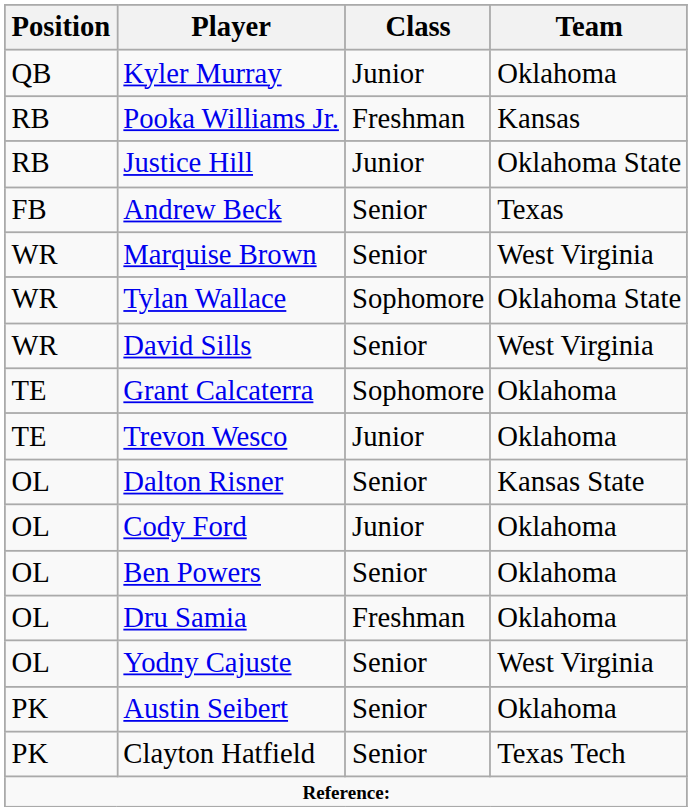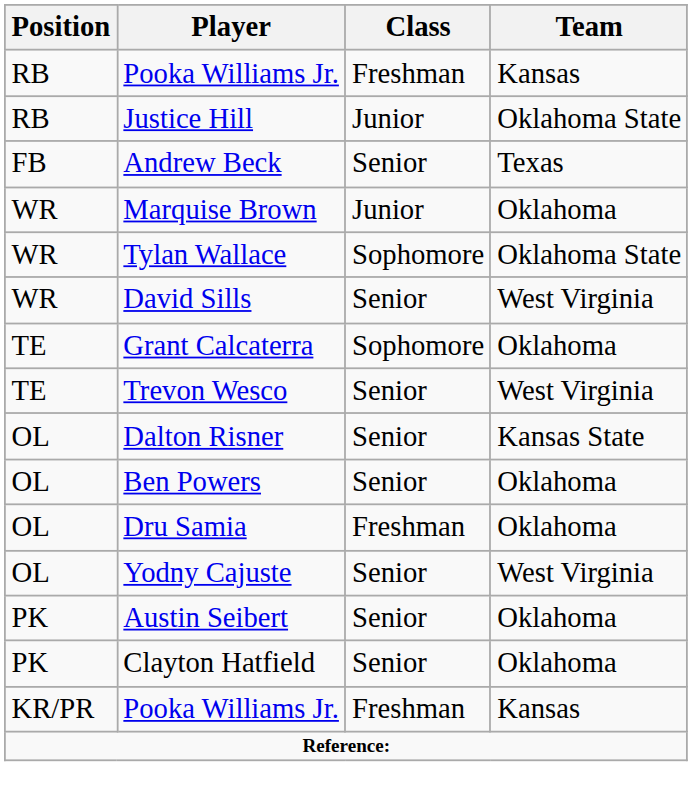- row: QB | Kyler Murray | Junior | Oklahoma
Marquise Brown | Class: Senior -> Junior
Marquise Brown | Team: West Virginia -> Oklahoma
Trevon Wesco | Class: Junior -> Senior
Trevon Wesco | Team: Oklahoma -> West Virginia
- row: OL | Cody Ford | Junior | Oklahoma
Clayton Hatfield | Team: Texas Tech -> Oklahoma
+ row: KR/PR | Pooka Williams Jr. | Freshman | Kansas
